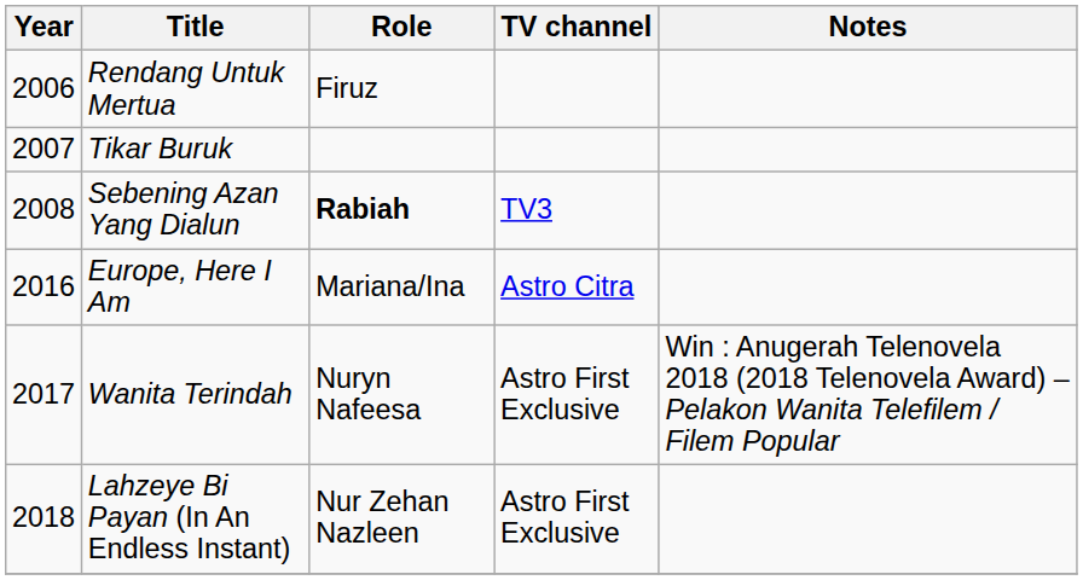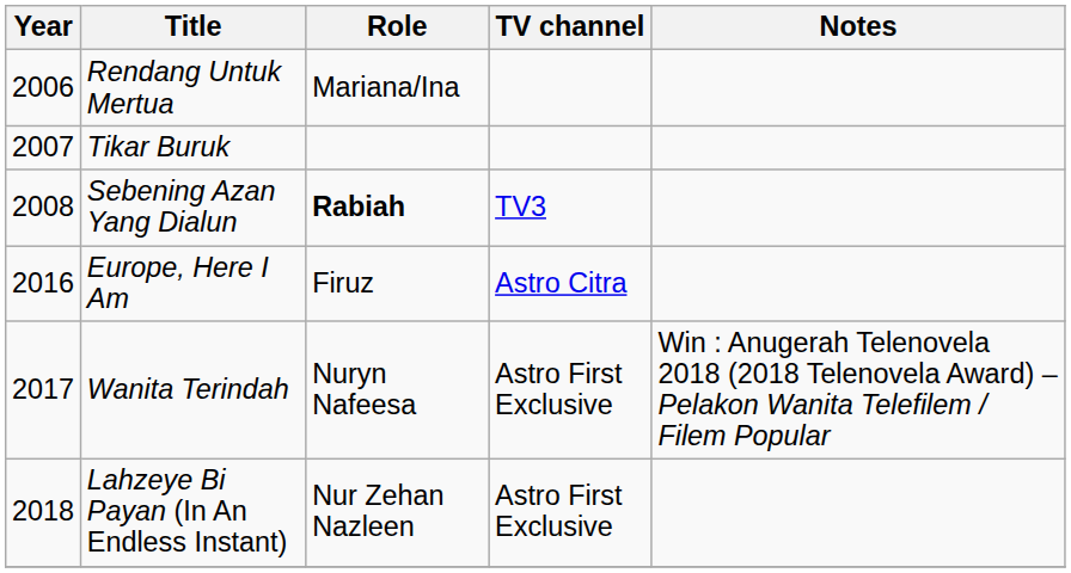Rendang Untuk Mertua | Role: Firuz -> Mariana/Ina
Europe, Here I Am | Role: Mariana/Ina -> Firuz
